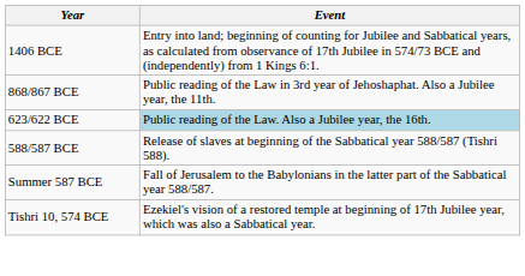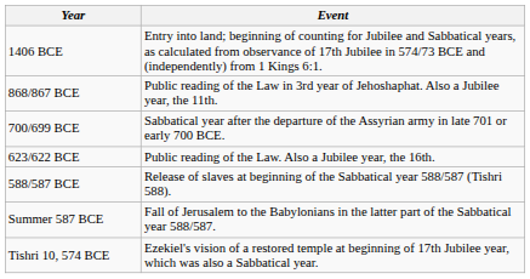+ row: 700/699 BCE | Sabbatical year after the departure of the Assyrian army in late 701 or early 700 BCE.
623/622 BCE | Event: lightblue background -> no background
